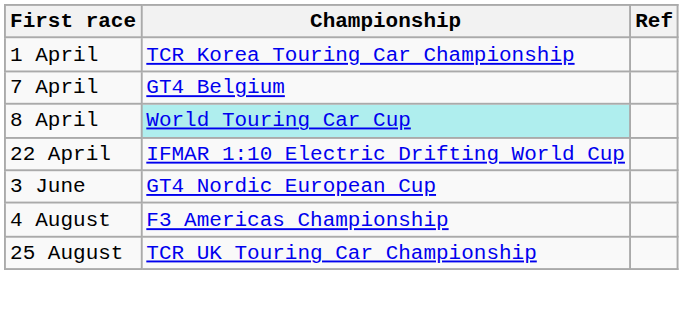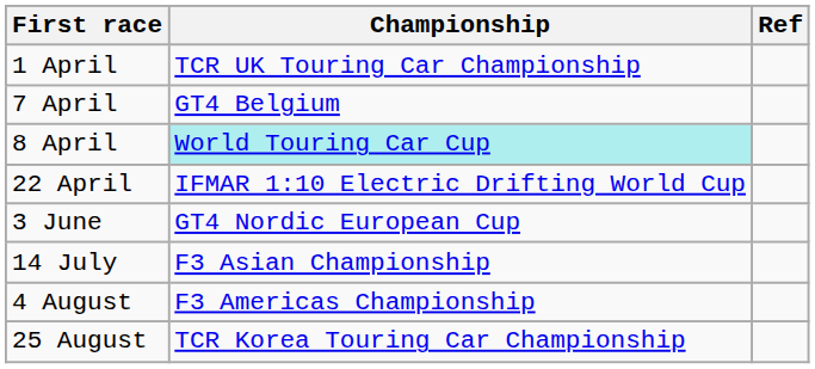1 April | Championship: TCR Korea Touring Car Championship -> TCR UK Touring Car Championship
+ row: 14 July | F3 Asian Championship
25 August | Championship: TCR UK Touring Car Championship -> TCR Korea Touring Car Championship
